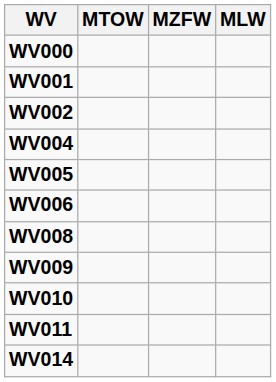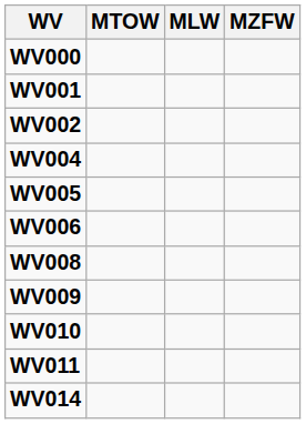columns swapped: MLW <-> MZFW
